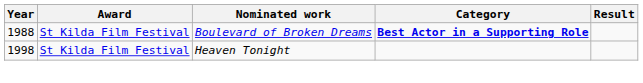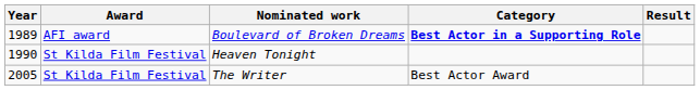Boulevard of Broken Dreams | Year: 1988 -> 1989
Boulevard of Broken Dreams | Award: St Kilda Film Festival -> AFI award
Heaven Tonight | Year: 1998 -> 1990
+ row: 2005 | St Kilda Film Festival | The Writer | Best Actor Award
